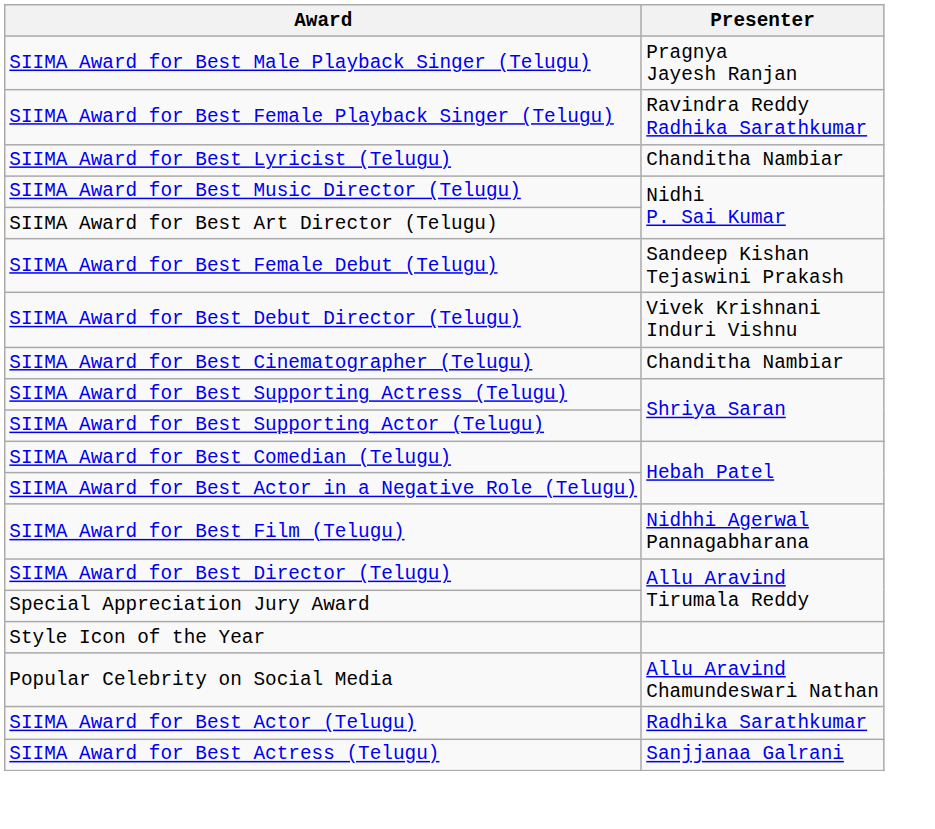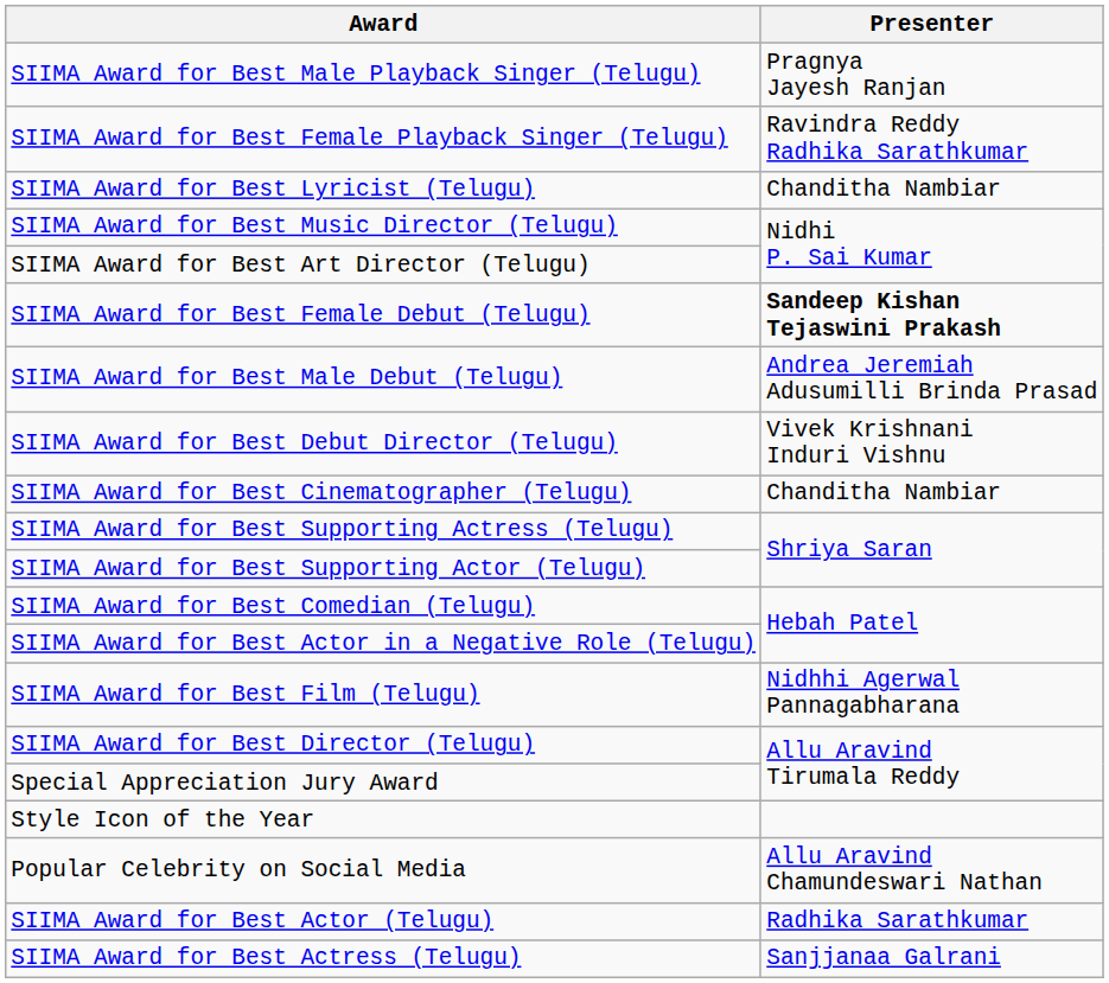SIIMA Award for Best Female Debut (Telugu) | Presenter: normal -> bold
+ row: SIIMA Award for Best Male Debut (Telugu) | Andrea Jeremiah Adusumilli Brinda Prasad
